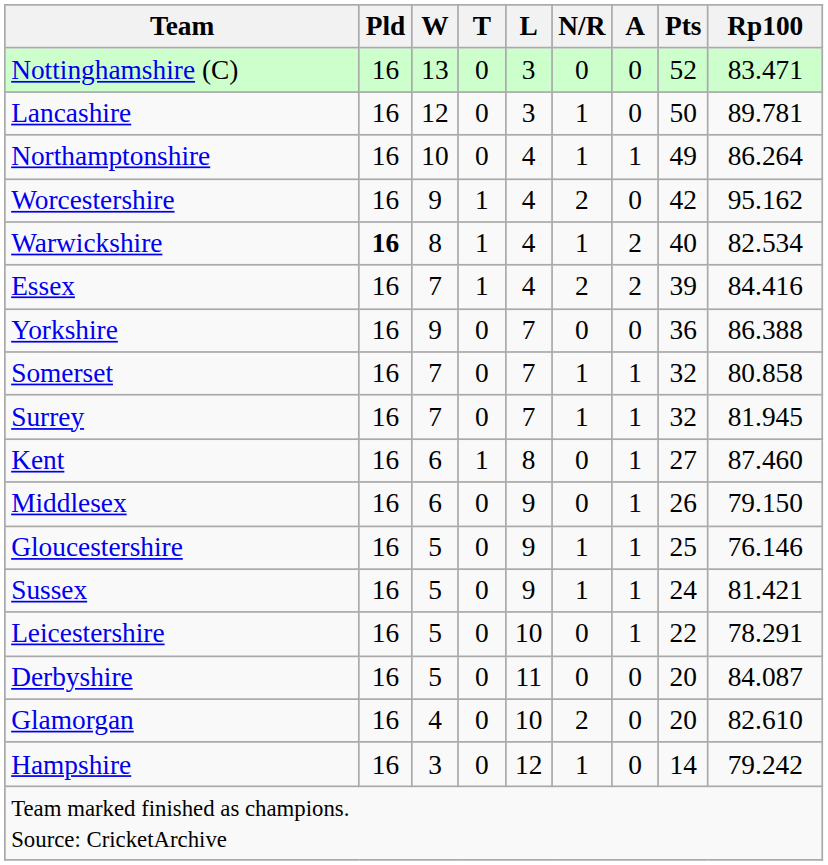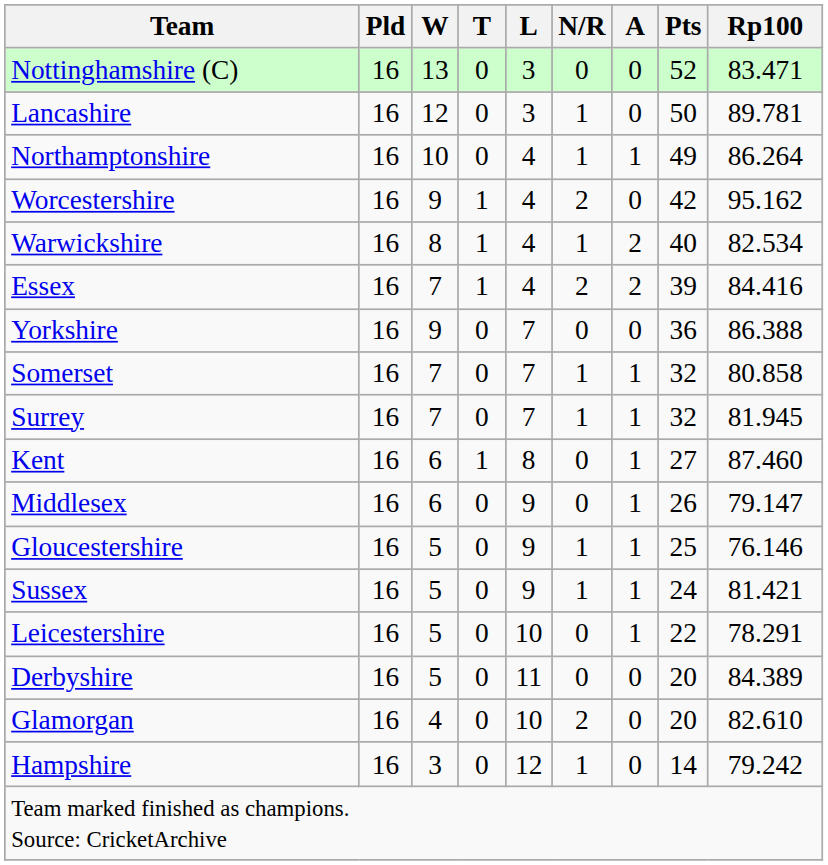Warwickshire | Pld: bold -> normal
Middlesex | Rp100: 79.150 -> 79.147
Derbyshire | Rp100: 84.087 -> 84.389
